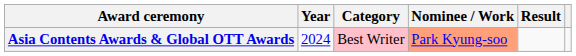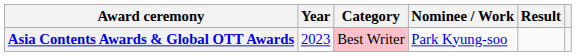Asia Contents Awards & Global OTT Awards | Year: 2024 -> 2023
Asia Contents Awards & Global OTT Awards | Nominee / Work: lightsalmon background -> no background
